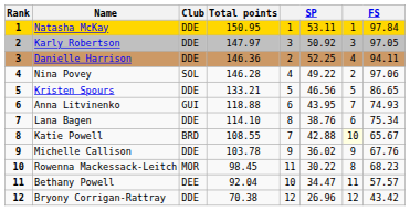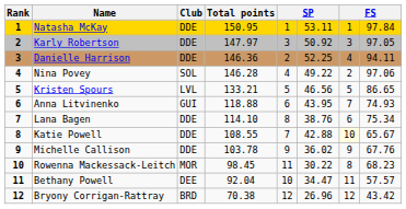Kristen Spours | Club: DDE -> LVL
Katie Powell | Club: BRD -> DDE
Bryony Corrigan-Rattray | Club: DDE -> BRD
